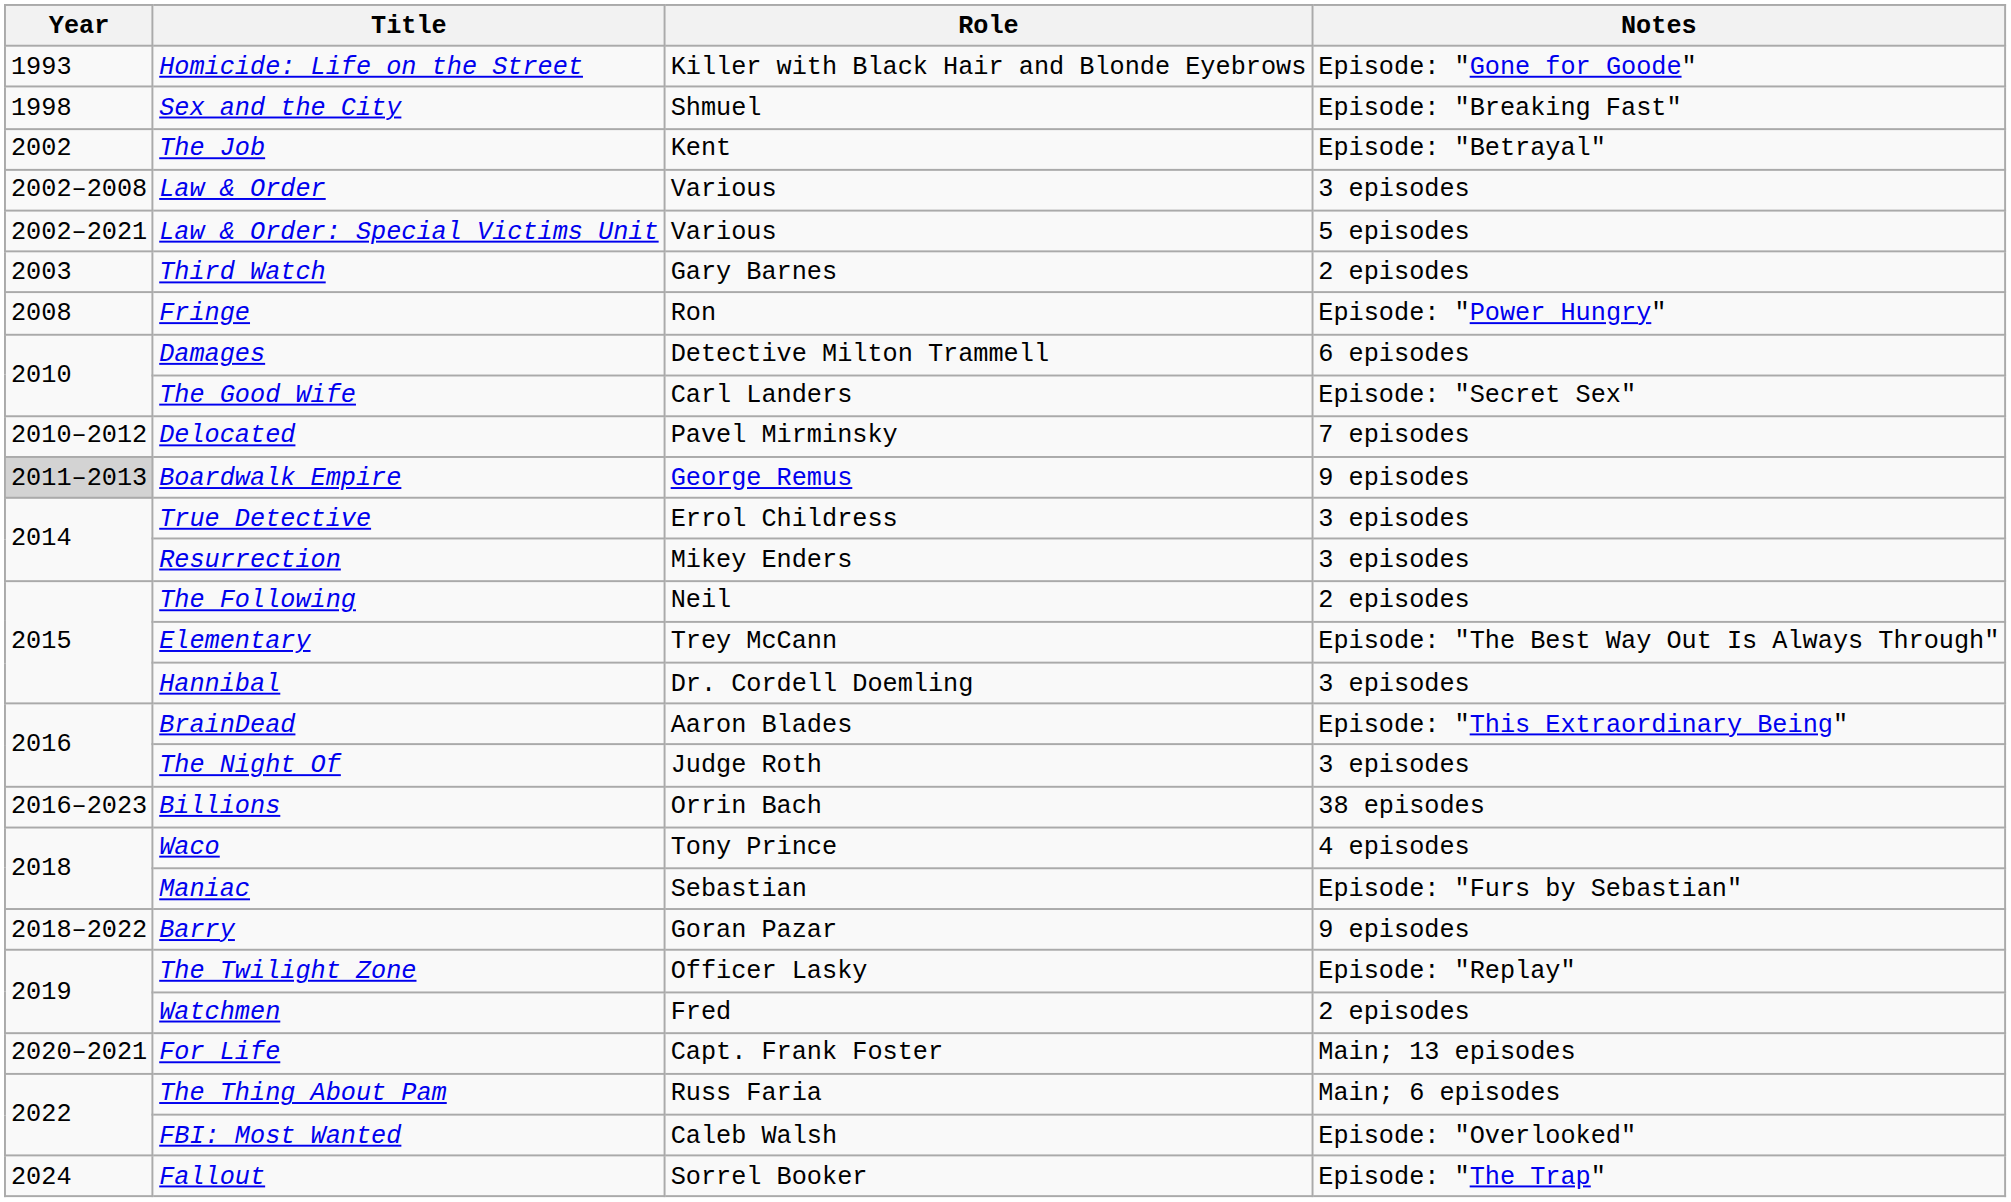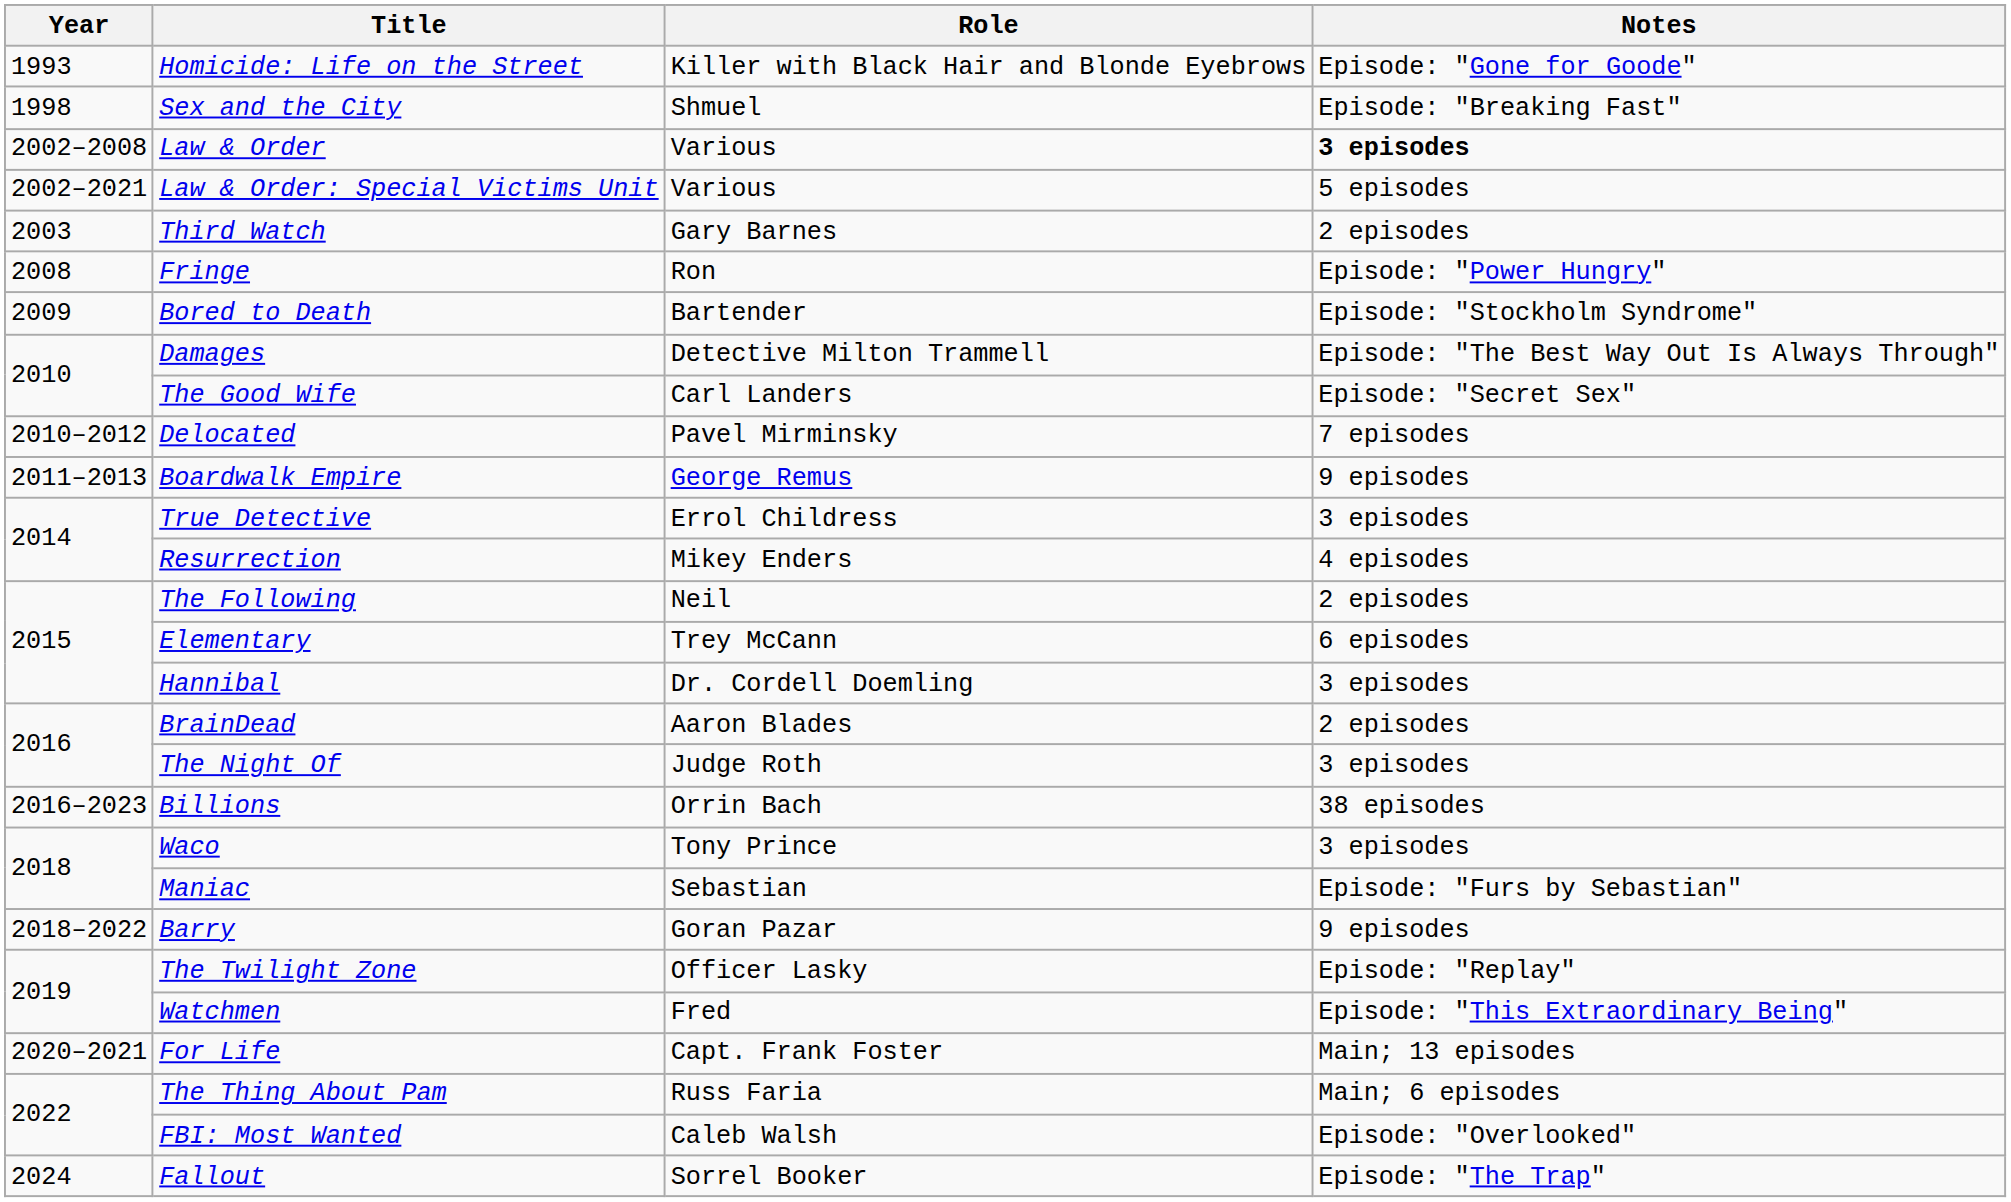- row: 2002 | The Job | Kent | Episode: "Betrayal"
Law & Order | Notes: normal -> bold
+ row: 2009 | Bored to Death | Bartender | Episode: "Stockholm Syndrome"
Damages | Notes: 6 episodes -> Episode: "The Best Way Out Is Always Through"
Boardwalk Empire | Year: lightgrey background -> no background
Resurrection | Notes: 3 episodes -> 4 episodes
Elementary | Notes: Episode: "The Best Way Out Is Always Through" -> 6 episodes
BrainDead | Notes: Episode: "This Extraordinary Being" -> 2 episodes
Waco | Notes: 4 episodes -> 3 episodes
Watchmen | Notes: 2 episodes -> Episode: "This Extraordinary Being"
